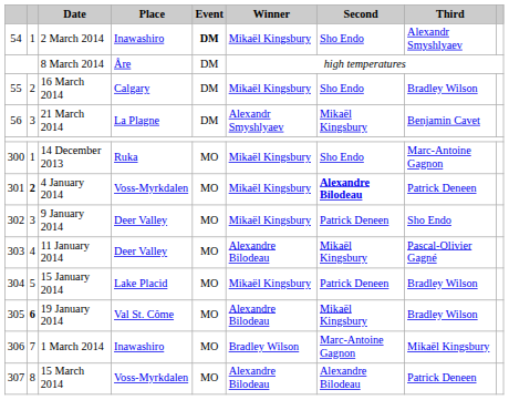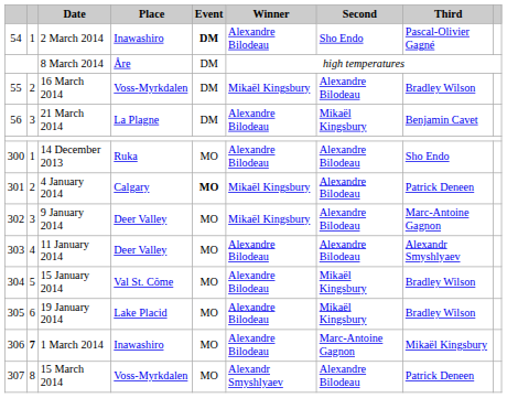2 March 2014 | Winner: Mikaël Kingsbury -> Alexandre Bilodeau
2 March 2014 | Third: Alexandr Smyshlyaev -> Pascal-Olivier Gagné
16 March 2014 | Place: Calgary -> Voss-Myrkdalen
16 March 2014 | Second: Sho Endo -> Alexandre Bilodeau
21 March 2014 | Winner: Alexandr Smyshlyaev -> Alexandre Bilodeau
14 December 2013 | Winner: Mikaël Kingsbury -> Alexandre Bilodeau
14 December 2013 | Second: Sho Endo -> Alexandre Bilodeau
14 December 2013 | Third: Marc-Antoine Gagnon -> Sho Endo
4 January 2014 | column 2: bold -> normal
4 January 2014 | Place: Voss-Myrkdalen -> Calgary
4 January 2014 | Event: normal -> bold
4 January 2014 | Second: bold -> normal
9 January 2014 | Second: Patrick Deneen -> Alexandre Bilodeau
9 January 2014 | Third: Sho Endo -> Marc-Antoine Gagnon
11 January 2014 | Second: Mikaël Kingsbury -> Alexandre Bilodeau
11 January 2014 | Third: Pascal-Olivier Gagné -> Alexandr Smyshlyaev
15 January 2014 | Place: Lake Placid -> Val St. Côme
15 January 2014 | Winner: Mikaël Kingsbury -> Alexandre Bilodeau
15 January 2014 | Second: Patrick Deneen -> Mikaël Kingsbury
19 January 2014 | column 2: bold -> normal
19 January 2014 | Place: Val St. Côme -> Lake Placid
1 March 2014 | column 2: normal -> bold
1 March 2014 | Winner: Bradley Wilson -> Alexandre Bilodeau
15 March 2014 | Winner: Alexandre Bilodeau -> Alexandr Smyshlyaev
